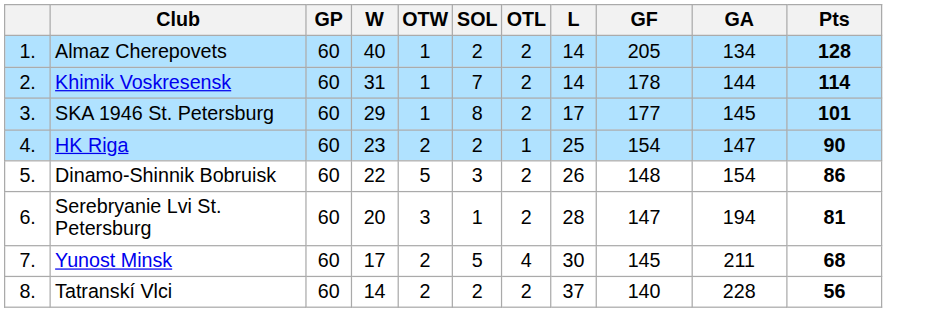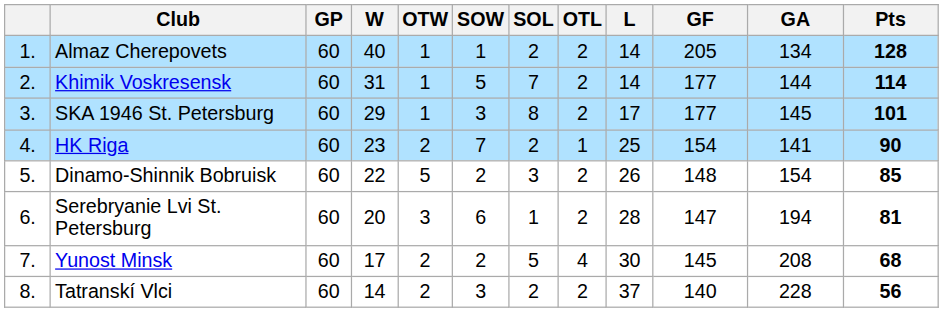+ column: SOW | 1 | 5 | 3 | 7 | 2 | 6 | 2 | 3
Khimik Voskresensk | GF: 178 -> 177
HK Riga | GA: 147 -> 141
Dinamo-Shinnik Bobruisk | Pts: 86 -> 85
Yunost Minsk | GA: 211 -> 208
